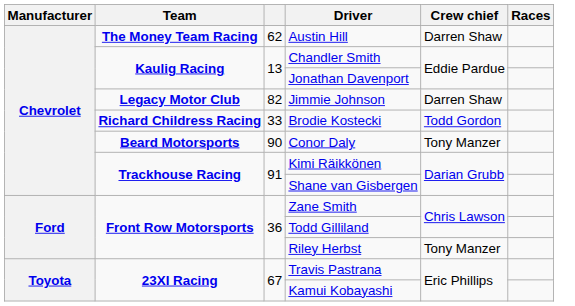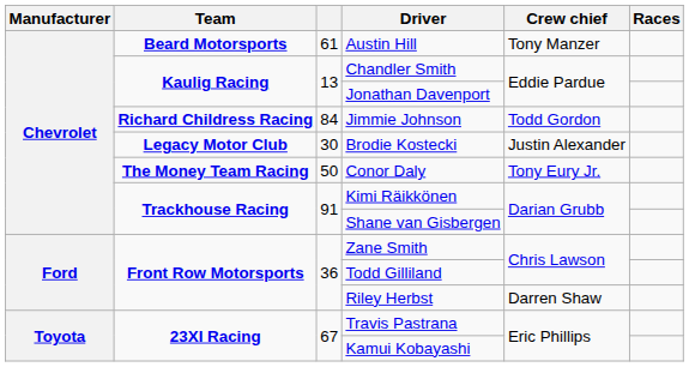Austin Hill | Team: The Money Team Racing -> Beard Motorsports
Austin Hill | column 3: 62 -> 61
Austin Hill | Crew chief: Darren Shaw -> Tony Manzer
Jimmie Johnson | Team: Legacy Motor Club -> Richard Childress Racing
Jimmie Johnson | column 3: 82 -> 84
Jimmie Johnson | Crew chief: Darren Shaw -> Todd Gordon
Brodie Kostecki | Team: Richard Childress Racing -> Legacy Motor Club
Brodie Kostecki | column 3: 33 -> 30
Brodie Kostecki | Crew chief: Todd Gordon -> Justin Alexander
Conor Daly | Team: Beard Motorsports -> The Money Team Racing
Conor Daly | column 3: 90 -> 50
Conor Daly | Crew chief: Tony Manzer -> Tony Eury Jr.
Riley Herbst | Crew chief: Tony Manzer -> Darren Shaw
